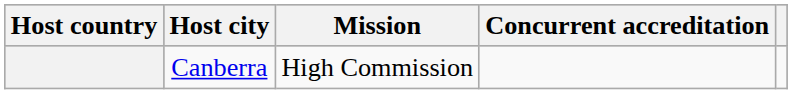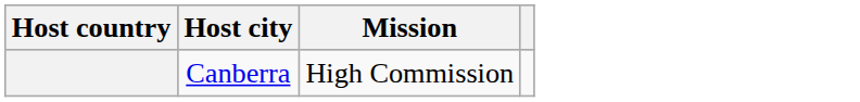- column: Concurrent accreditation
